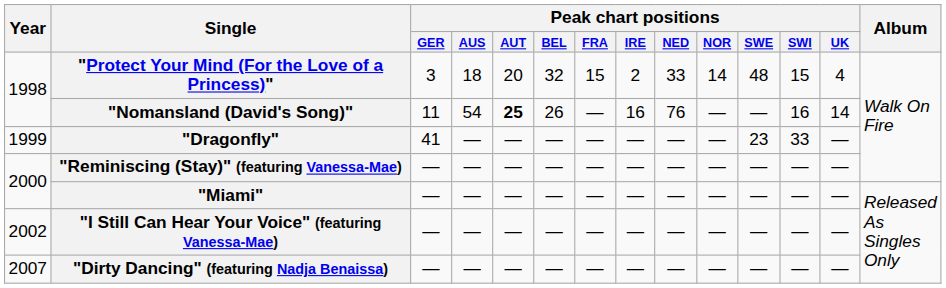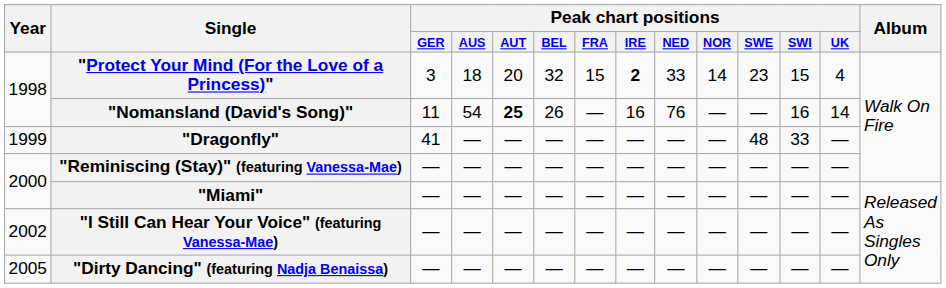"Protect Your Mind (For the Love of a Princess)" | Peak chart positions / IRE: normal -> bold
"Protect Your Mind (For the Love of a Princess)" | Peak chart positions / SWE: 48 -> 23
"Dragonfly" | Peak chart positions / SWE: 23 -> 48
"Dirty Dancing" (featuring Nadja Benaissa) | Year: 2007 -> 2005
